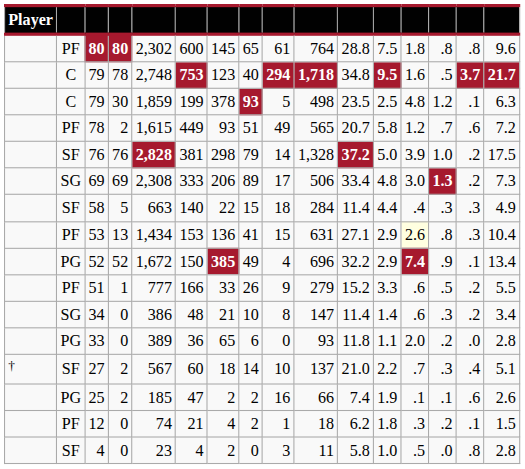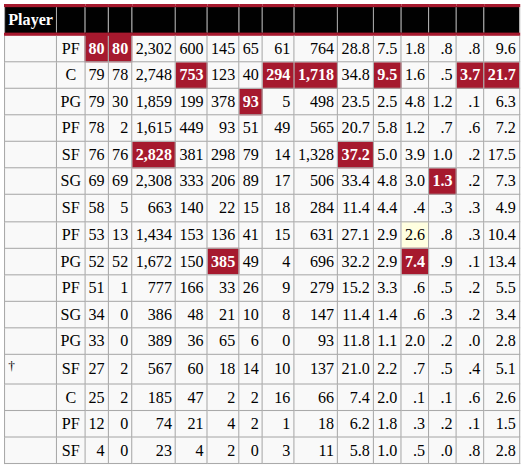79 / 30 | column 2: C -> PG
27 | column 14: .3 -> .5
25 | column 2: PG -> C
25 | column 12: 1.9 -> 2.0
